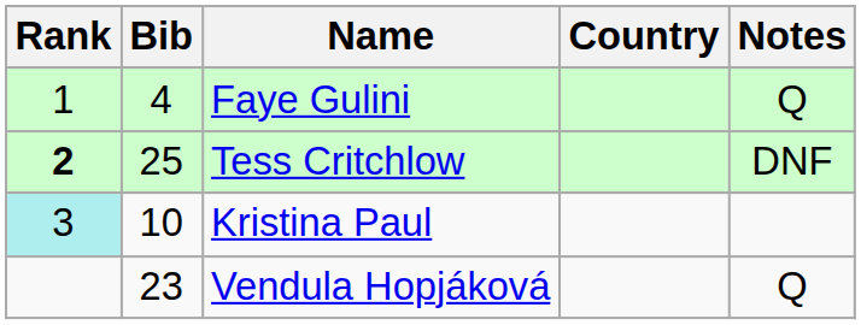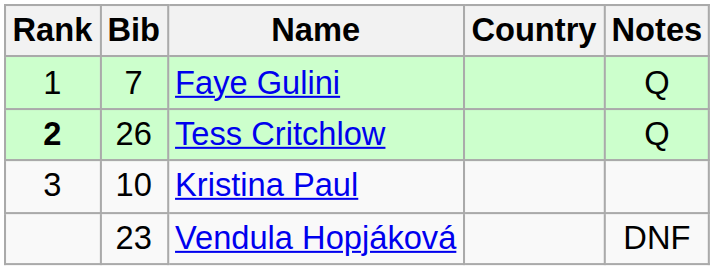Faye Gulini | Bib: 4 -> 7
Tess Critchlow | Bib: 25 -> 26
Tess Critchlow | Notes: DNF -> Q
Kristina Paul | Rank: paleturquoise background -> no background
Vendula Hopjáková | Notes: Q -> DNF
